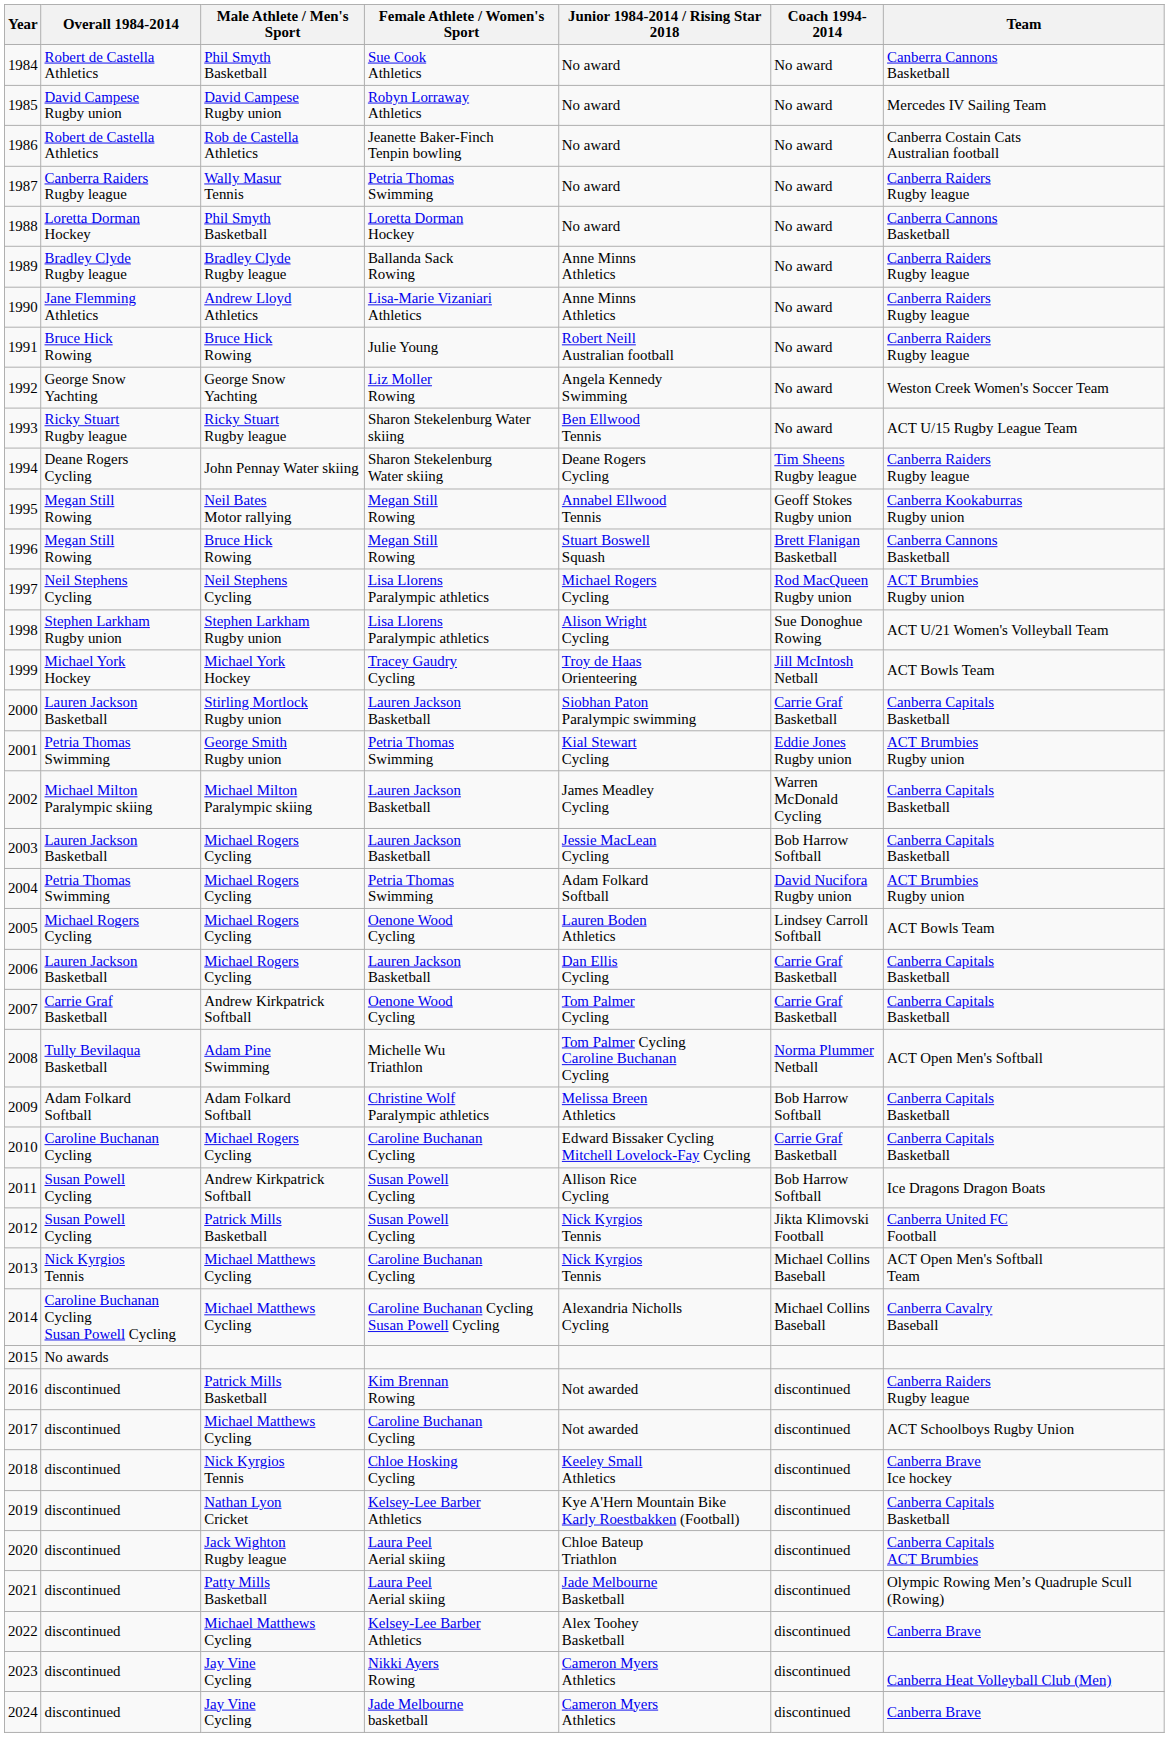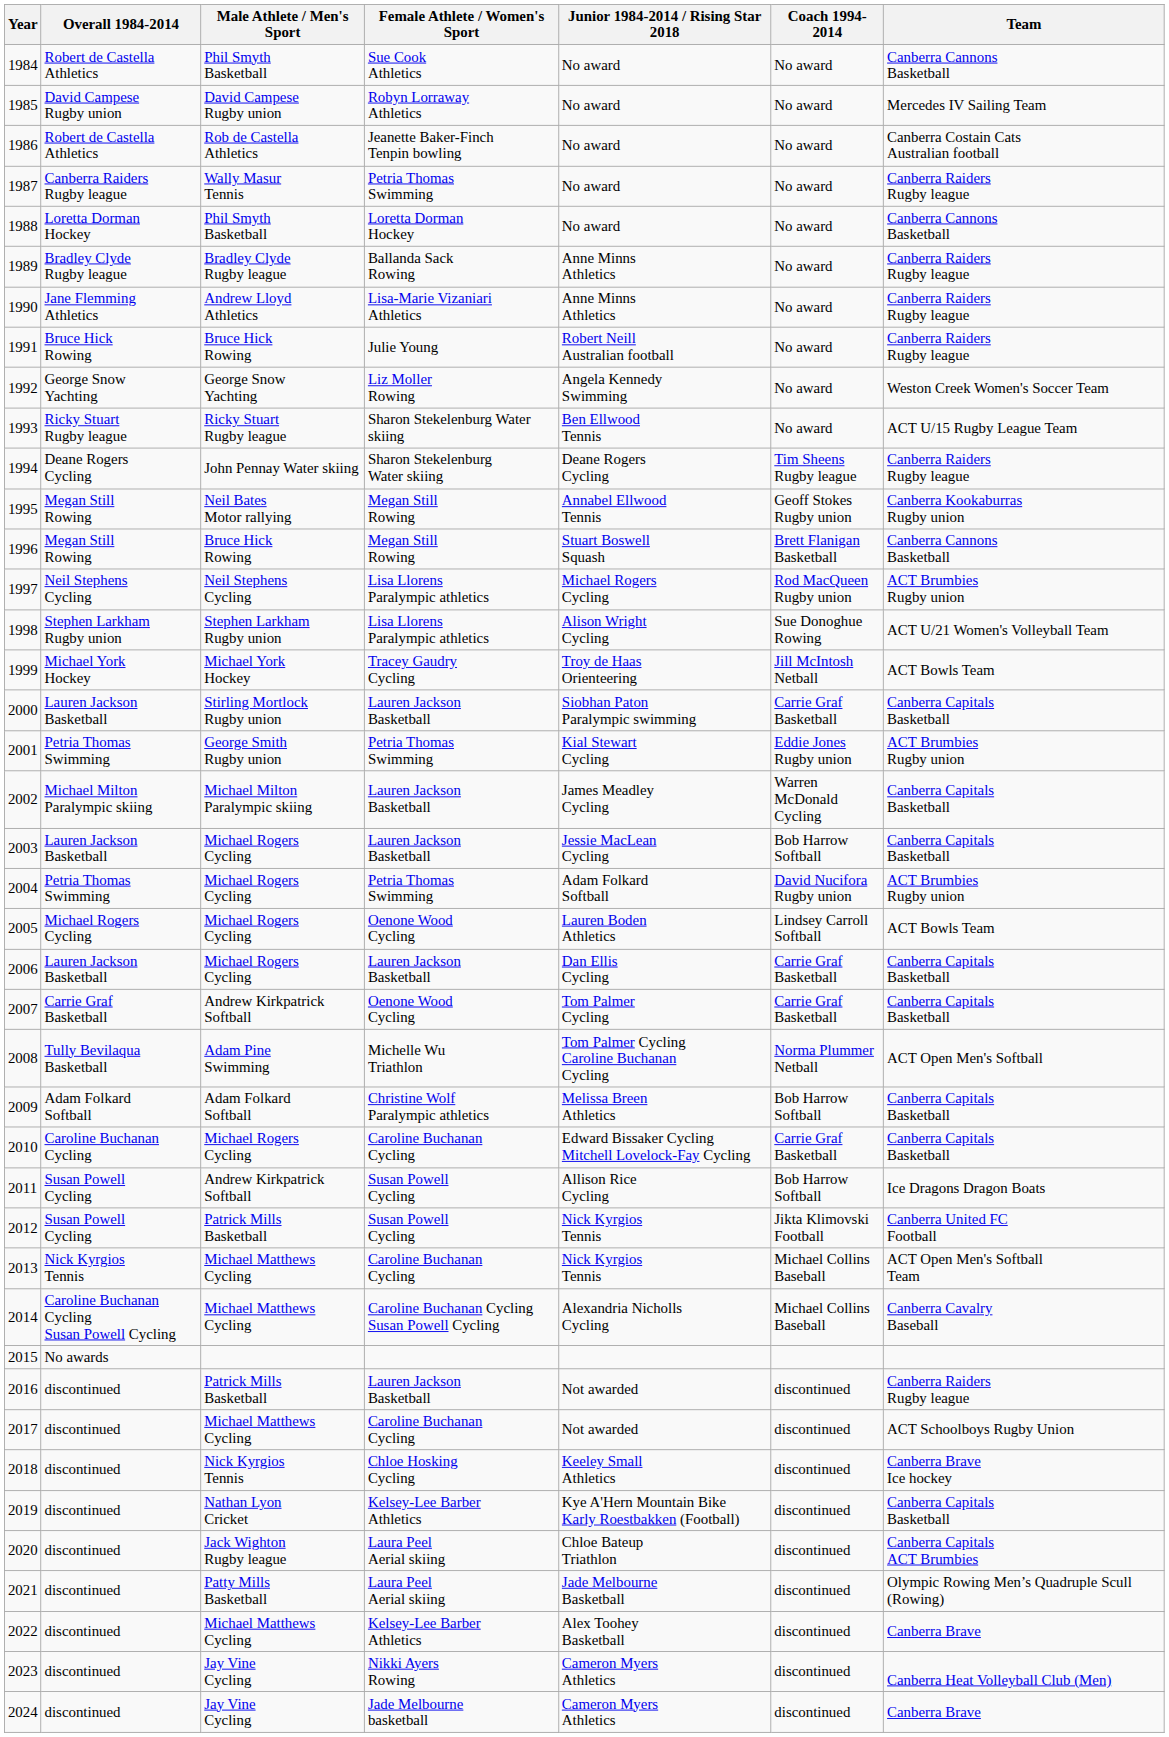2016 | Female Athlete / Women's Sport: Kim Brennan Rowing -> Lauren Jackson Basketball
